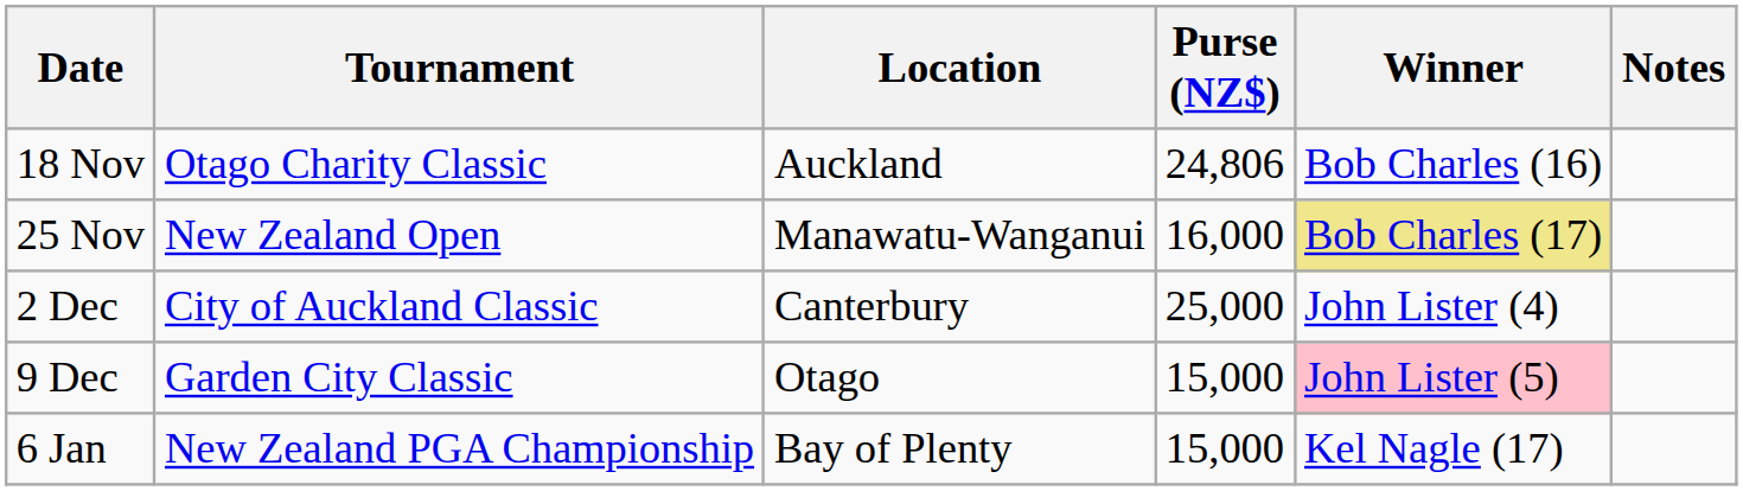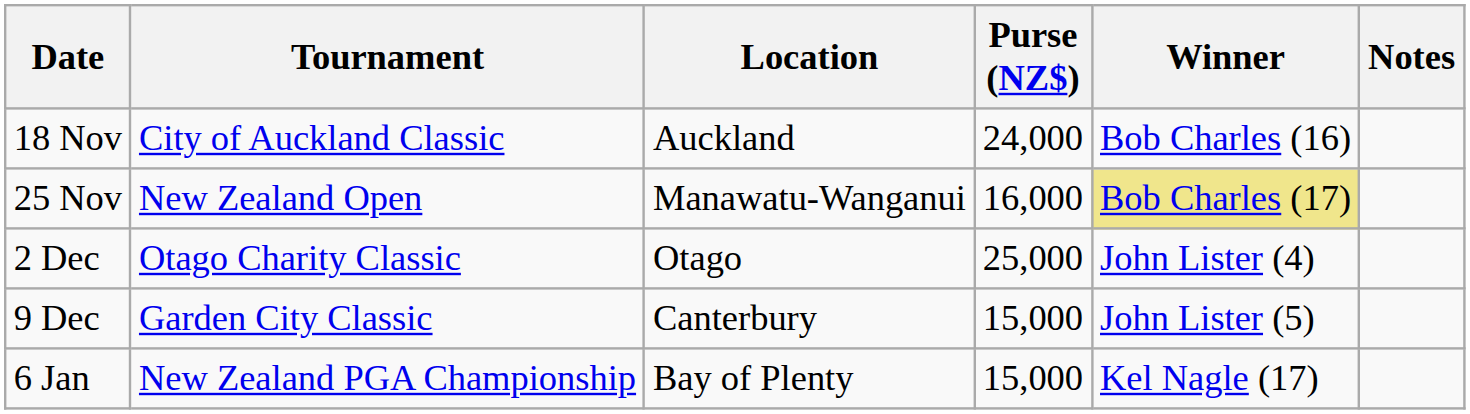18 Nov | Tournament: Otago Charity Classic -> City of Auckland Classic
18 Nov | Purse (NZ$): 24,806 -> 24,000
2 Dec | Tournament: City of Auckland Classic -> Otago Charity Classic
2 Dec | Location: Canterbury -> Otago
9 Dec | Location: Otago -> Canterbury
9 Dec | Winner: pink background -> no background
